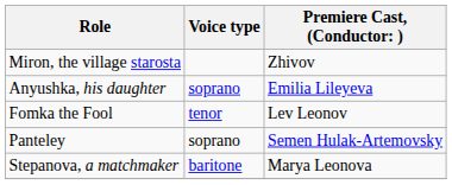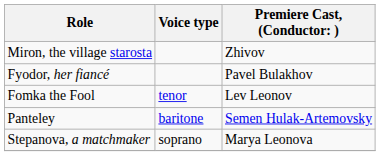- row: Anyushka, his daughter | soprano | Emilia Lileyeva
+ row: Fyodor, her fiancé | Pavel Bulakhov
Panteley | Voice type: soprano -> baritone
Stepanova, a matchmaker | Voice type: baritone -> soprano
